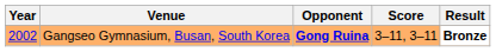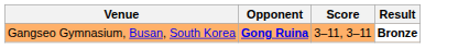- column: Year | 2002
